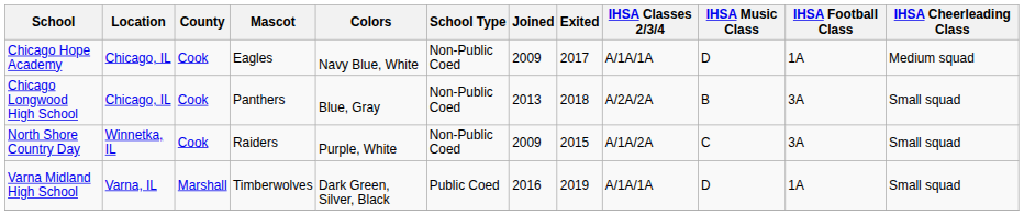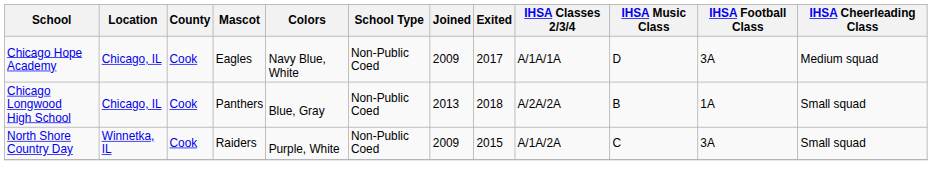Chicago Hope Academy | IHSA Football Class: 1A -> 3A
Chicago Longwood High School | IHSA Football Class: 3A -> 1A
- row: Varna Midland High School | Varna, IL | Marshall | Timberwolves | Dark Green, Silver, Black | Public Coed | 2016 | 2019 | A/1A/1A | D | 1A | Small squad
